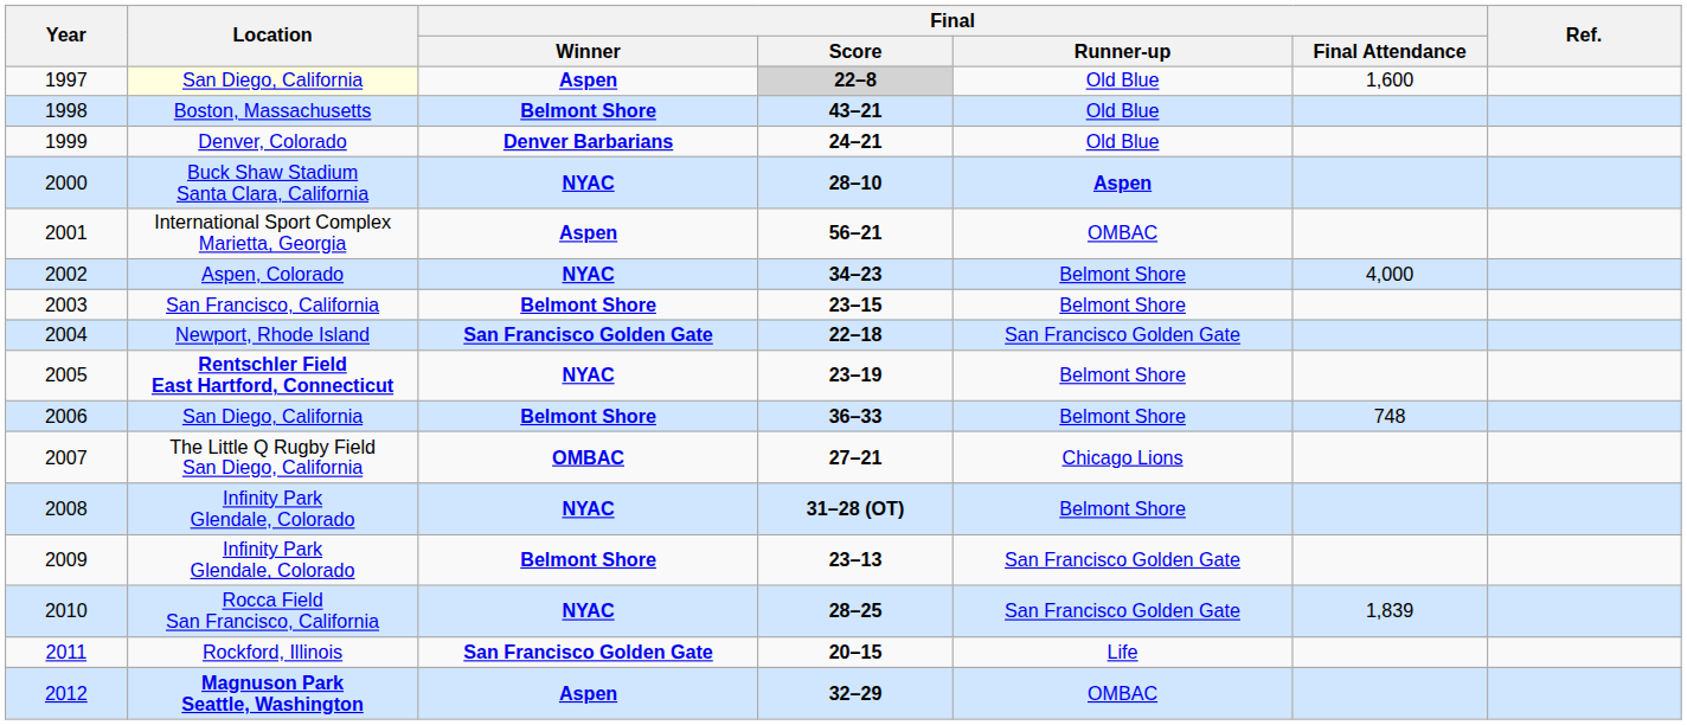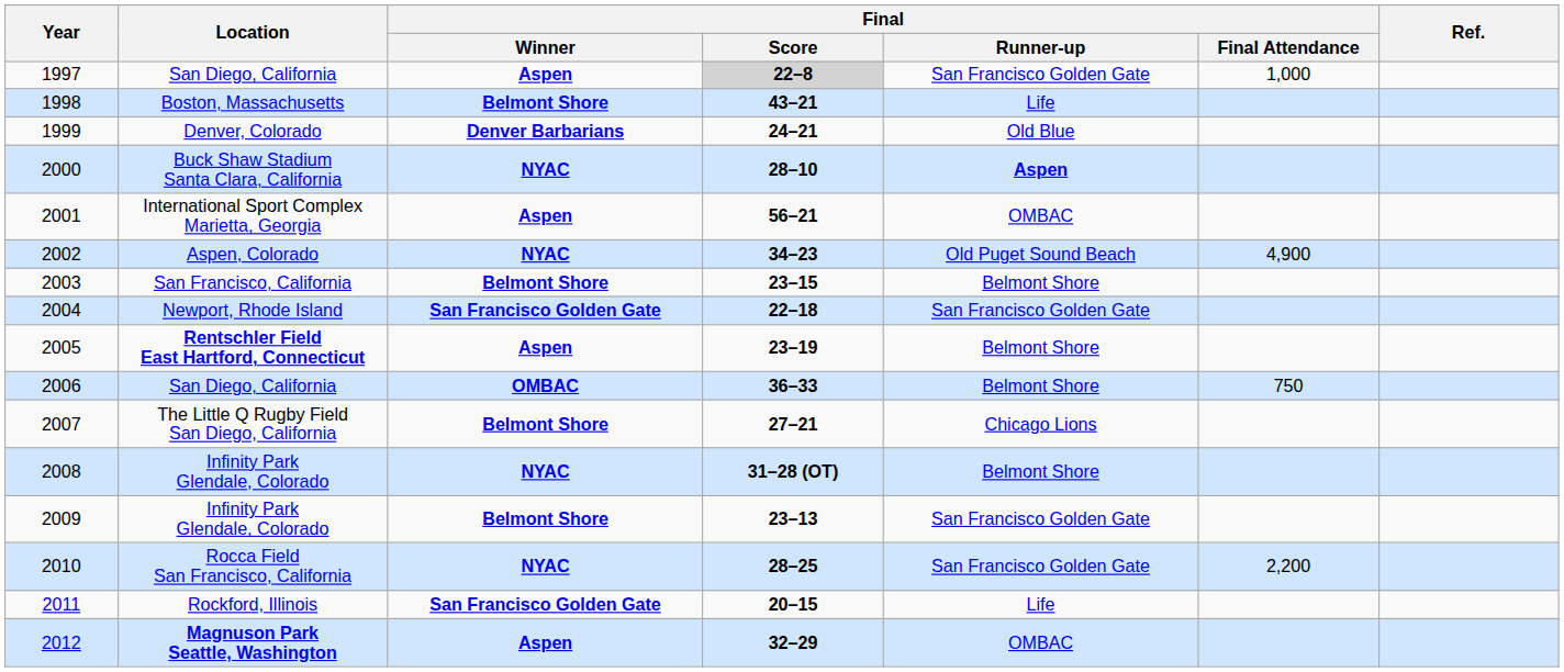1997 | Location: lightyellow background -> no background
1997 | Final / Runner-up: Old Blue -> San Francisco Golden Gate
1997 | Final / Final Attendance: 1,600 -> 1,000
1998 | Final / Runner-up: Old Blue -> Life
2002 | Final / Runner-up: Belmont Shore -> Old Puget Sound Beach
2002 | Final / Final Attendance: 4,000 -> 4,900
2005 | Final / Winner: NYAC -> Aspen
2006 | Final / Winner: Belmont Shore -> OMBAC
2006 | Final / Final Attendance: 748 -> 750
2007 | Final / Winner: OMBAC -> Belmont Shore
2010 | Final / Final Attendance: 1,839 -> 2,200
